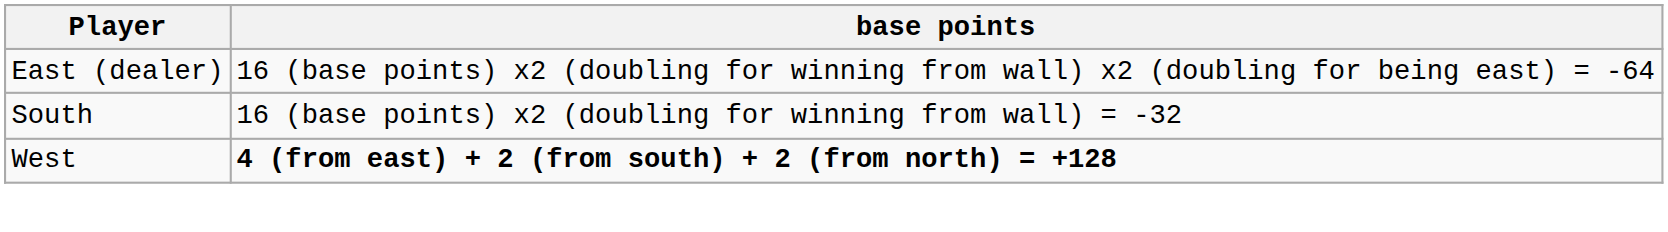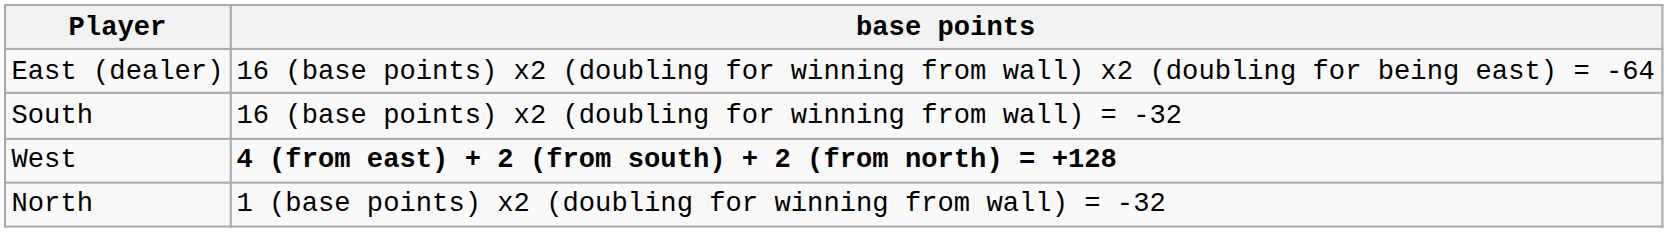+ row: North | 1 (base points) x2 (doubling for winning from wall) = -32
